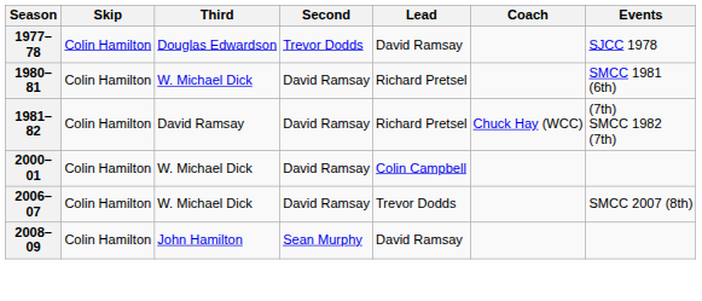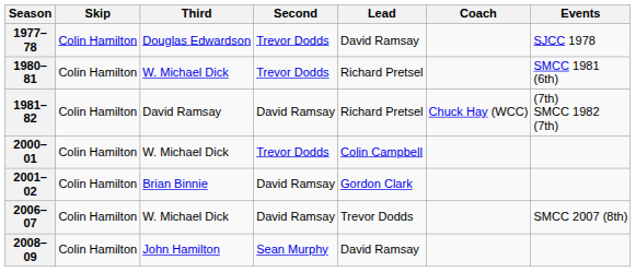1980–81 | Second: David Ramsay -> Trevor Dodds
2000–01 | Second: David Ramsay -> Trevor Dodds
+ row: 2001–02 | Colin Hamilton | Brian Binnie | David Ramsay | Gordon Clark
